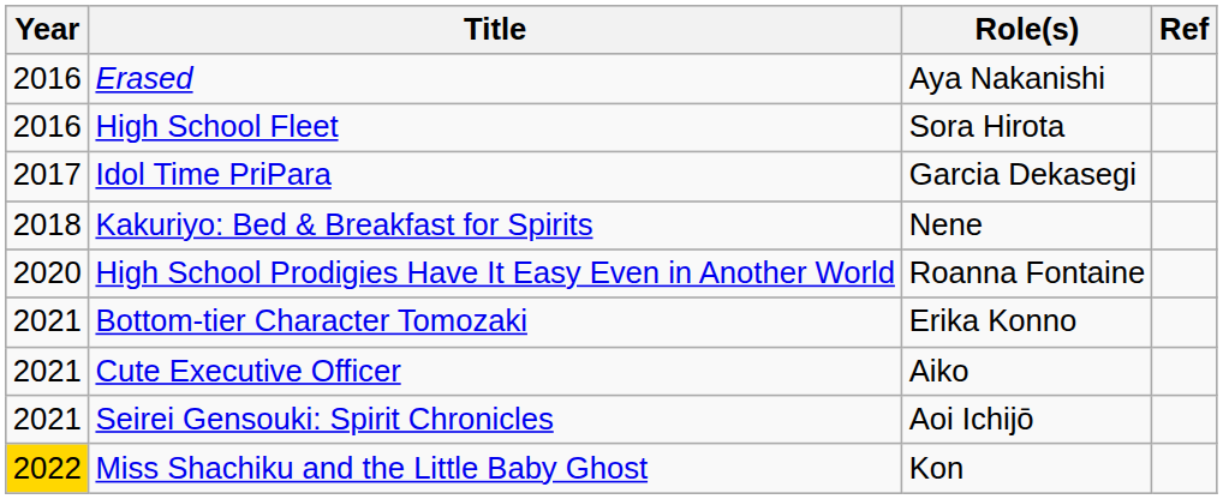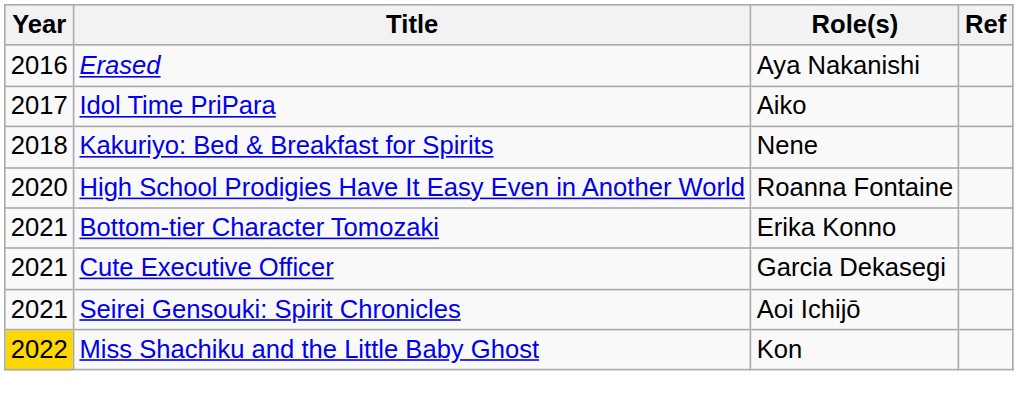- row: 2016 | High School Fleet | Sora Hirota
Idol Time PriPara | Role(s): Garcia Dekasegi -> Aiko
Cute Executive Officer | Role(s): Aiko -> Garcia Dekasegi
